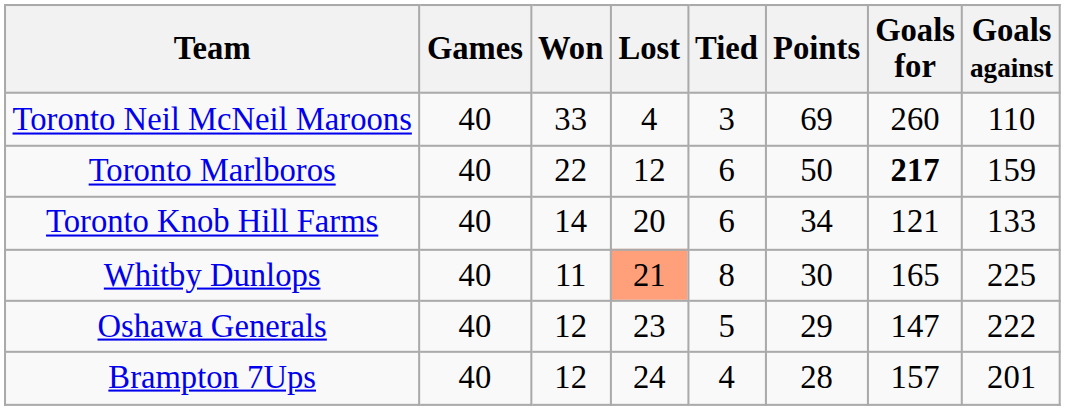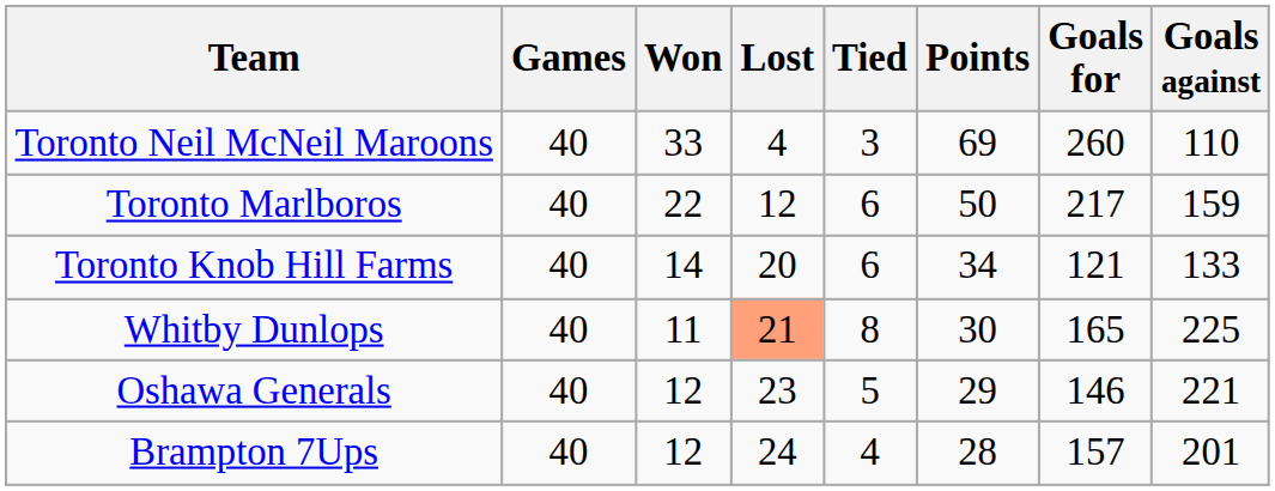Toronto Marlboros | Goals for: bold -> normal
Oshawa Generals | Goals for: 147 -> 146
Oshawa Generals | Goals against: 222 -> 221
